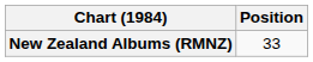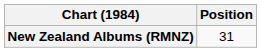New Zealand Albums (RMNZ) | Position: 33 -> 31
